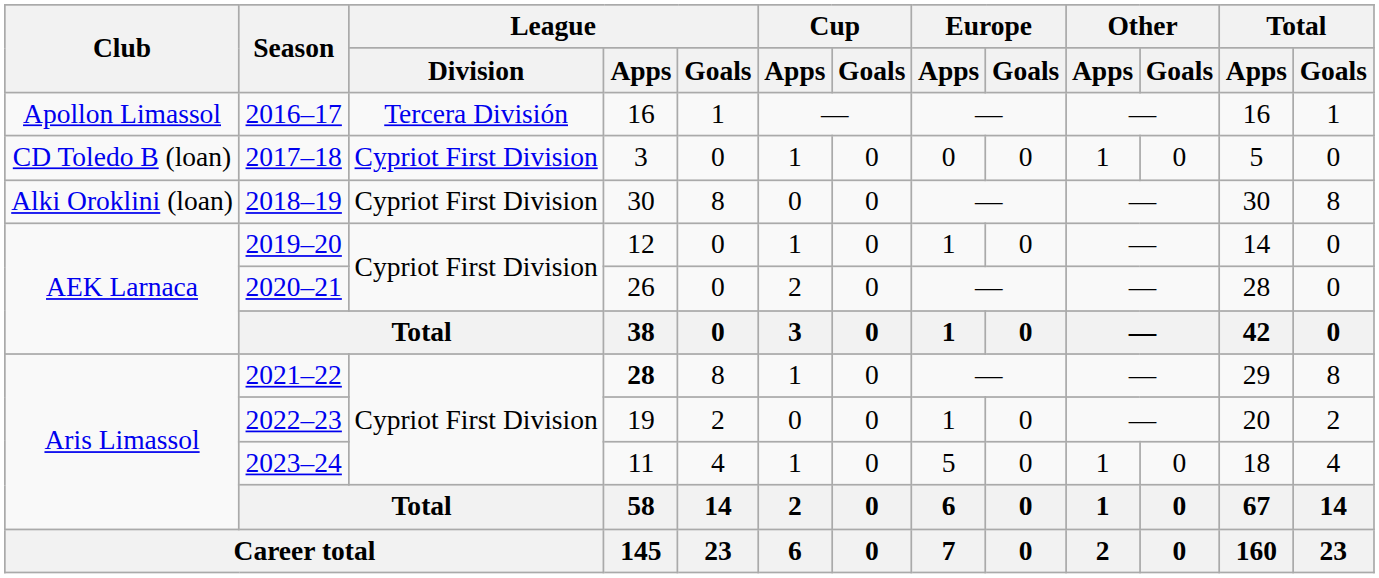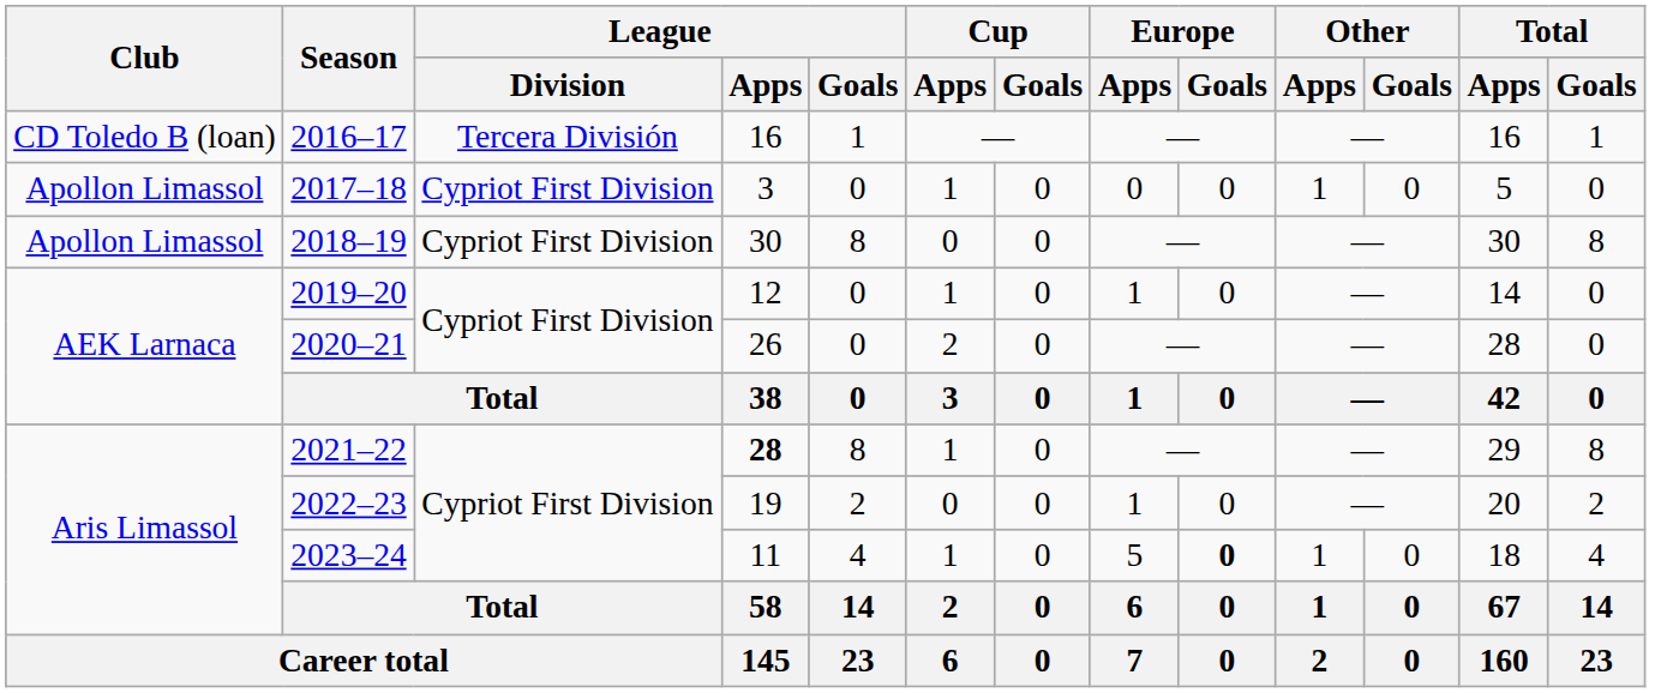2016–17 | Club: Apollon Limassol -> CD Toledo B (loan)
2017–18 | Club: CD Toledo B (loan) -> Apollon Limassol
2018–19 | Club: Alki Oroklini (loan) -> Apollon Limassol
2023–24 | Europe / Goals: normal -> bold
